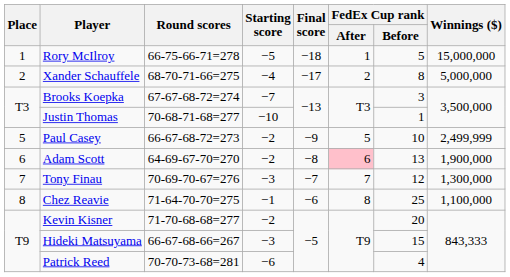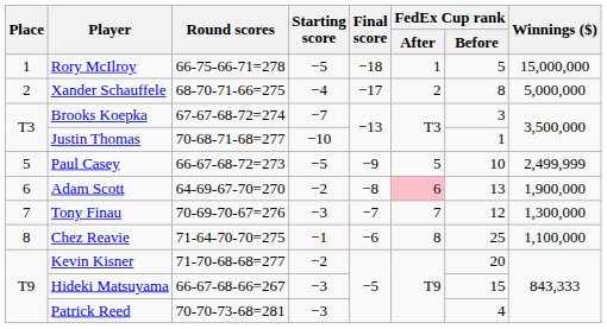Paul Casey | Starting score: −2 -> −5
Patrick Reed | Starting score: −6 -> −3
